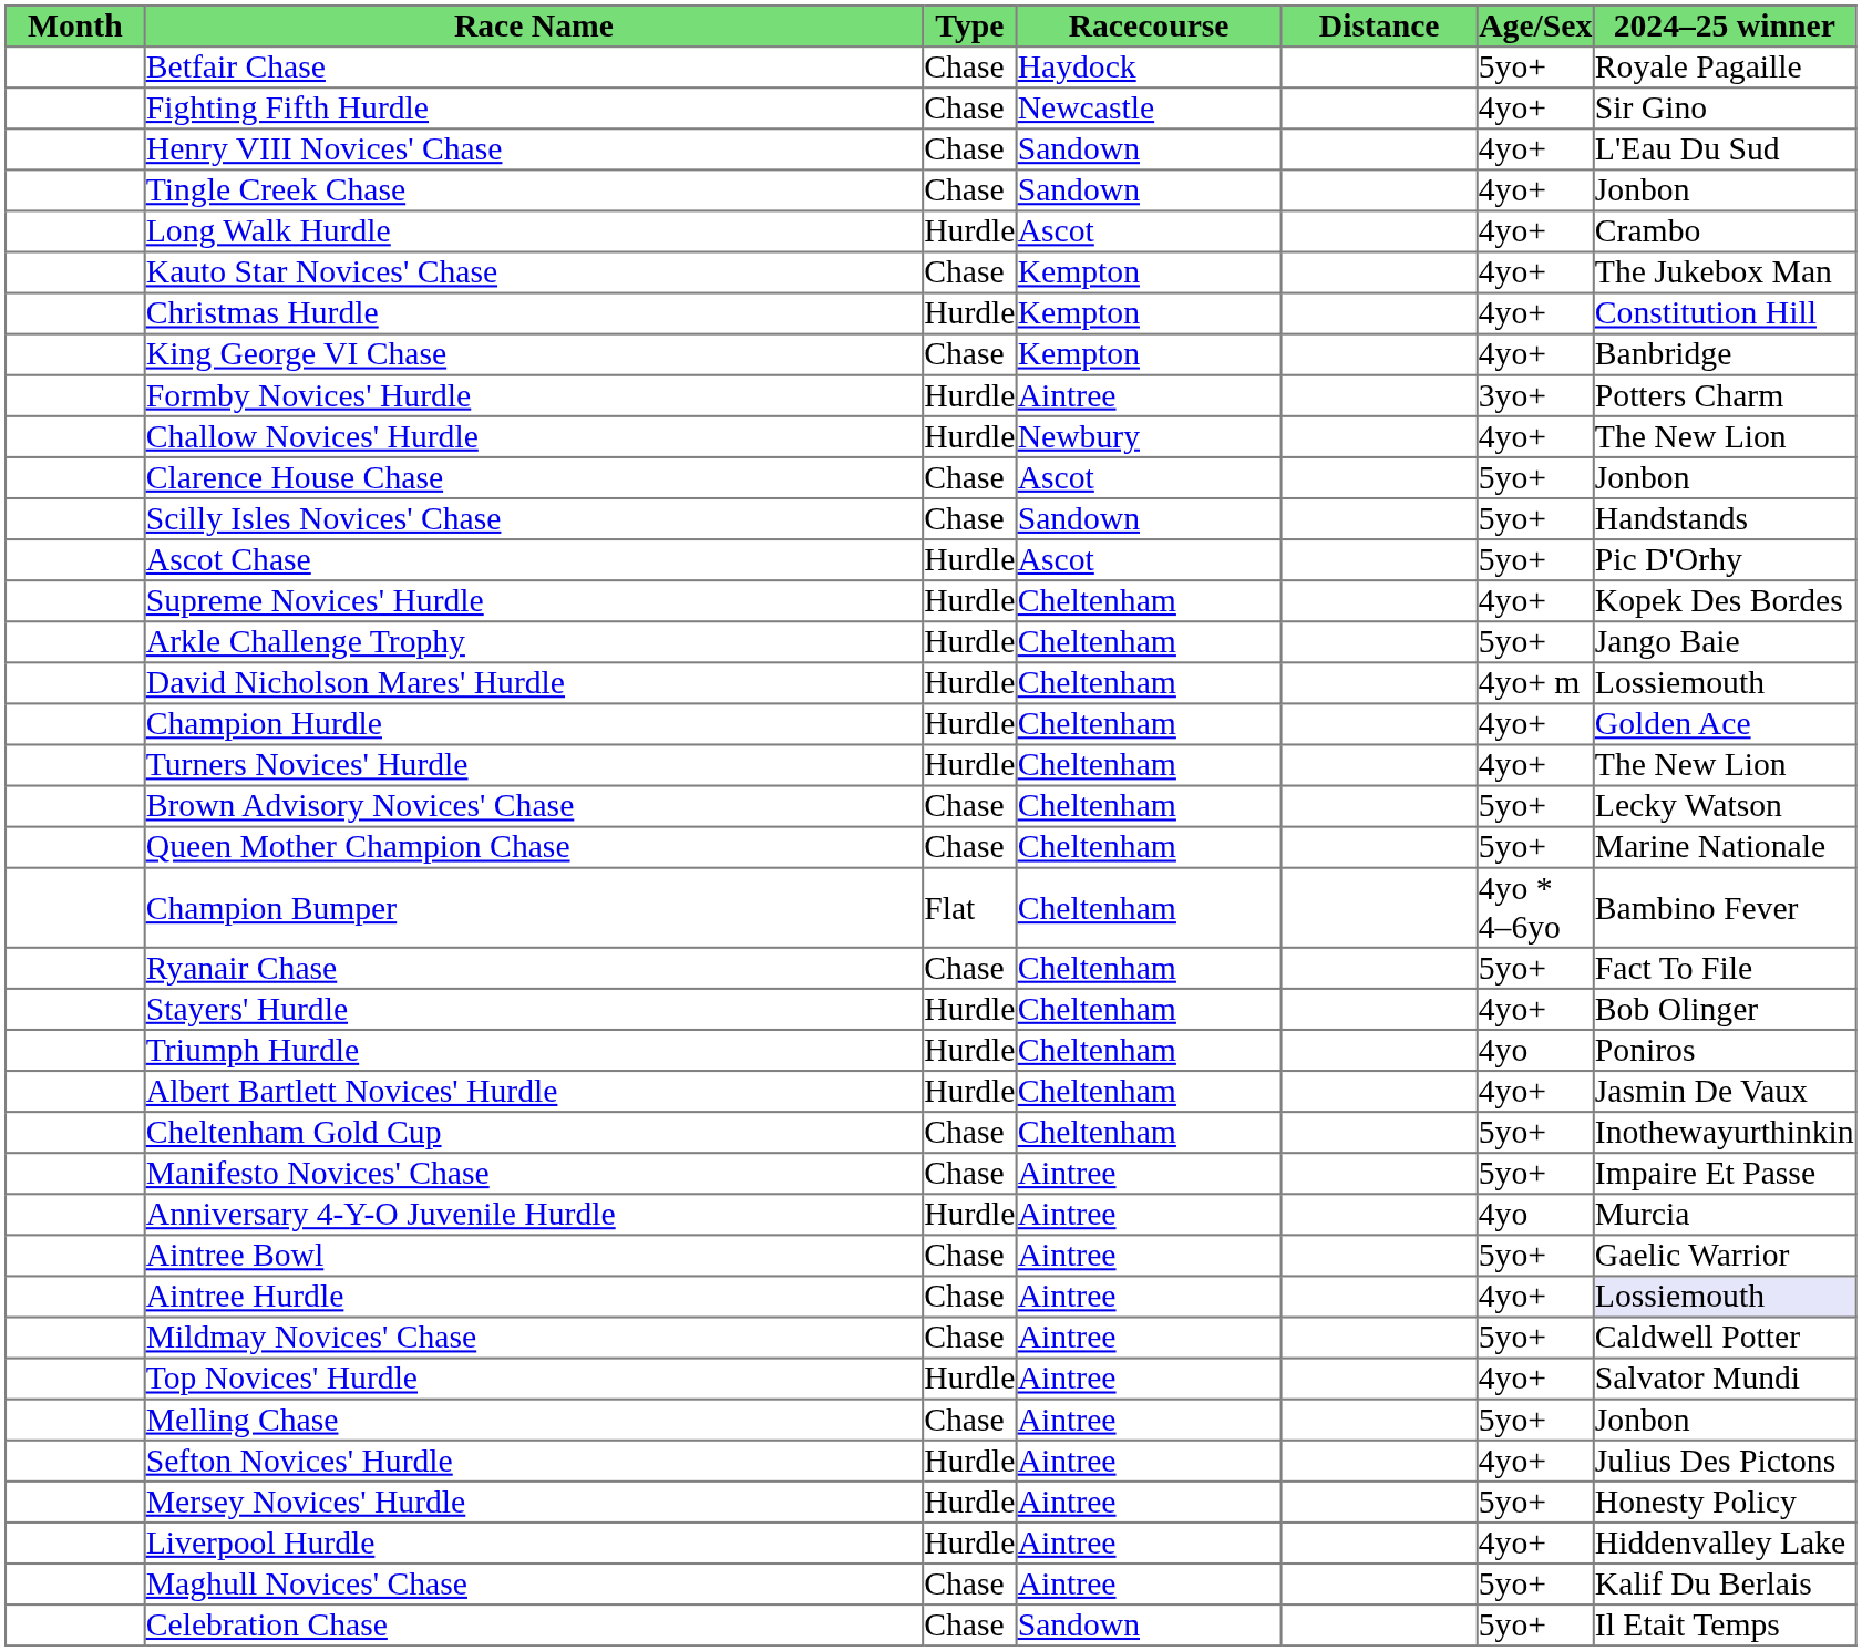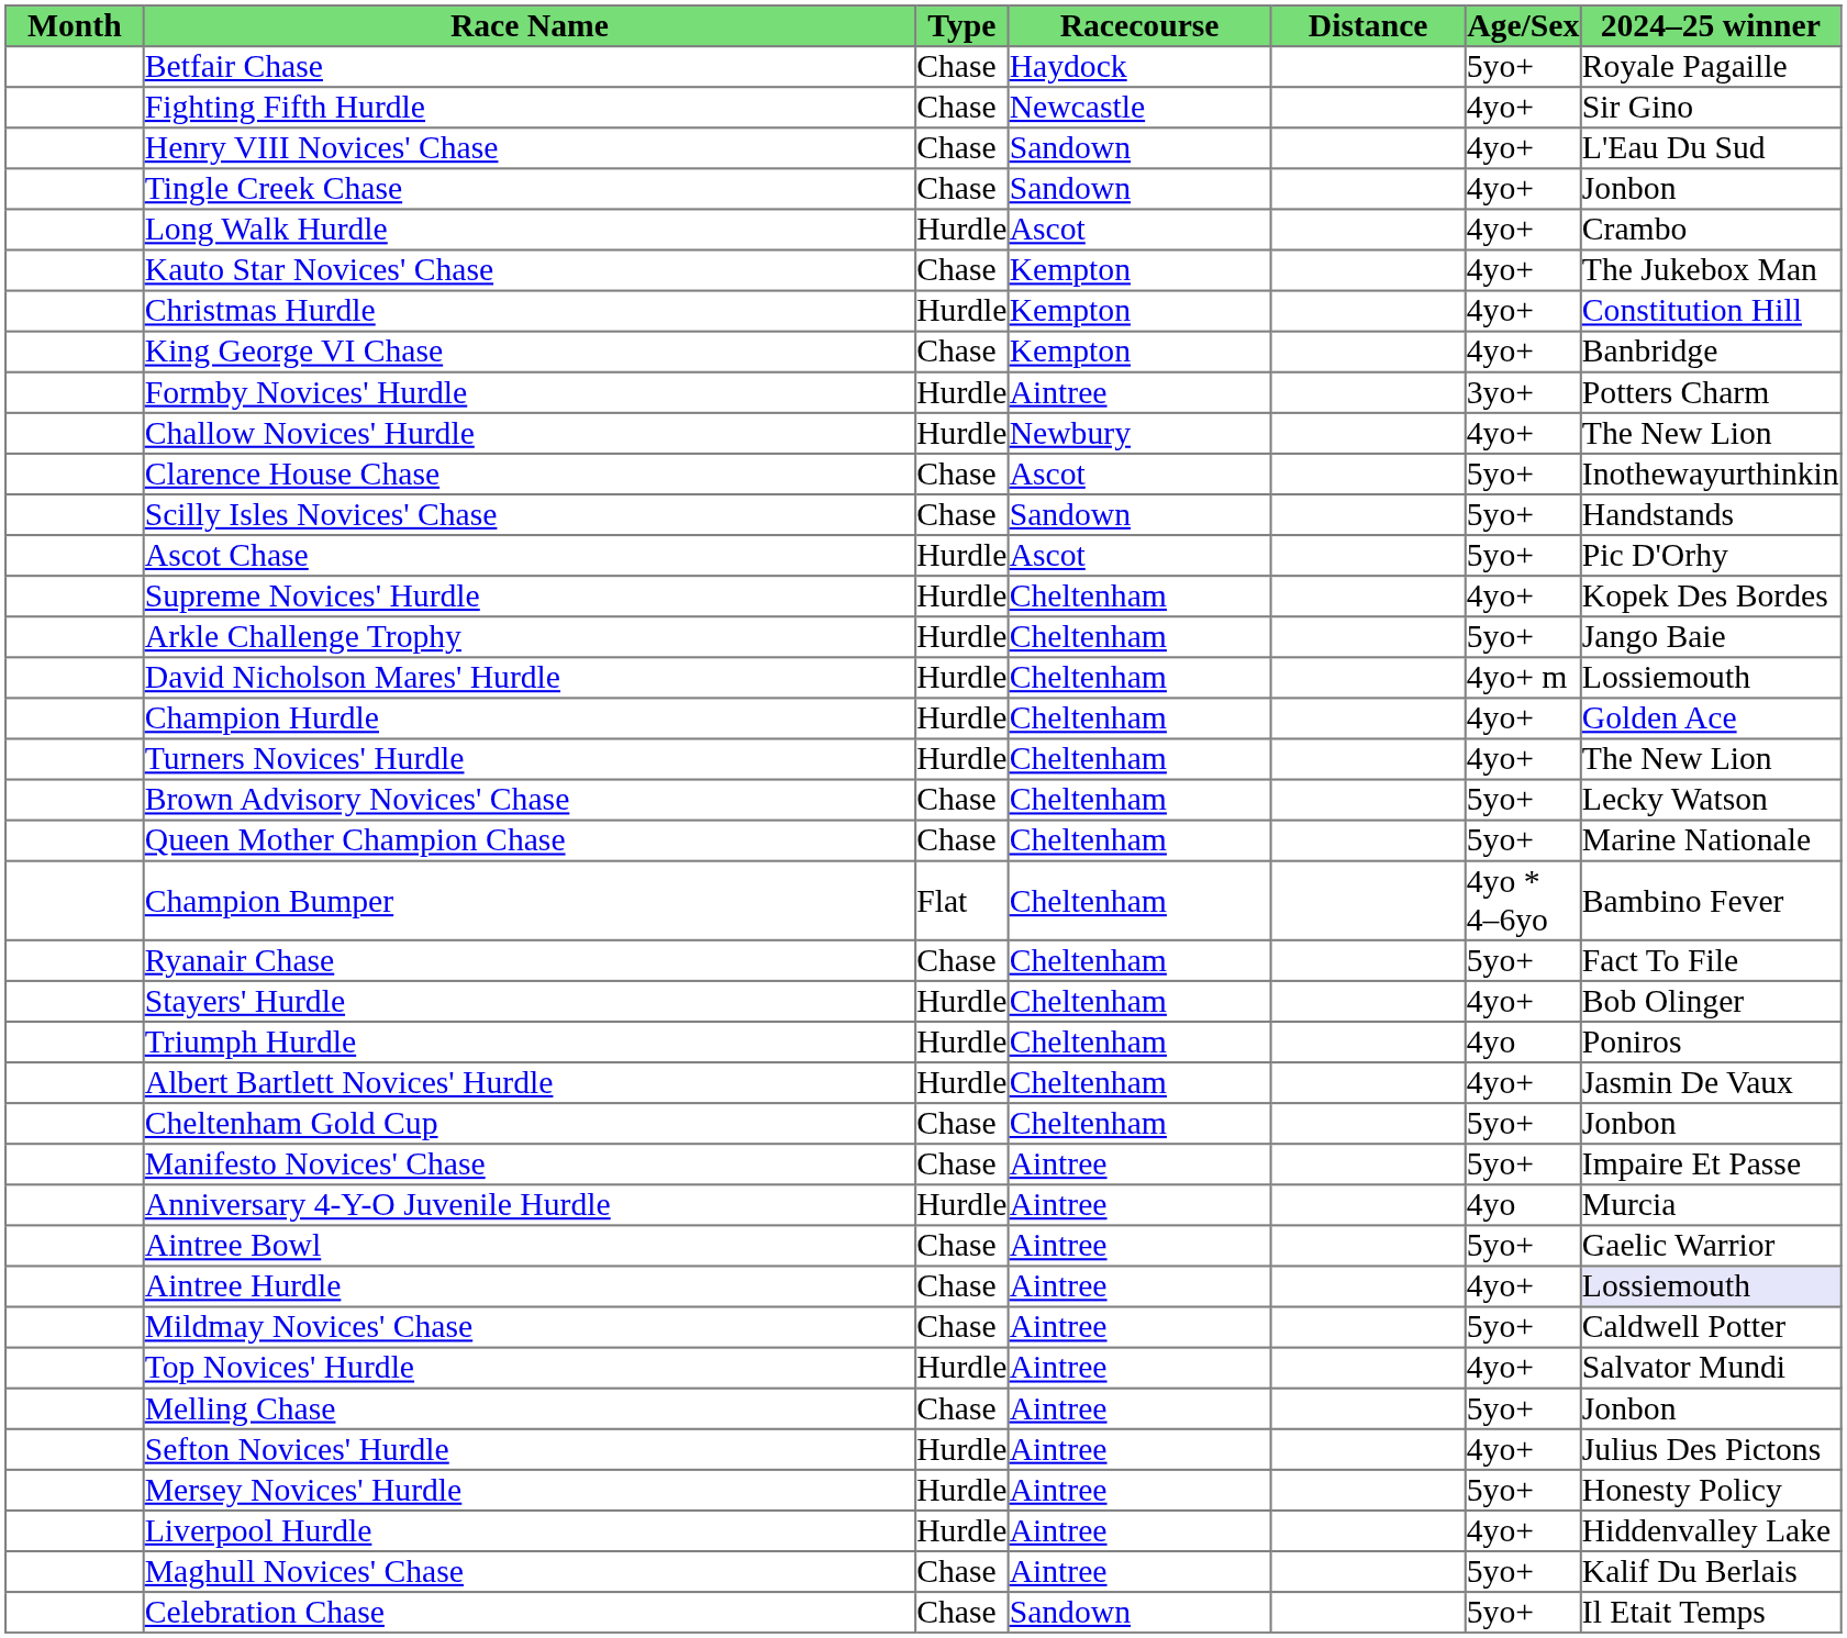Clarence House Chase | 2024–25 winner: Jonbon -> Inothewayurthinkin
Cheltenham Gold Cup | 2024–25 winner: Inothewayurthinkin -> Jonbon
